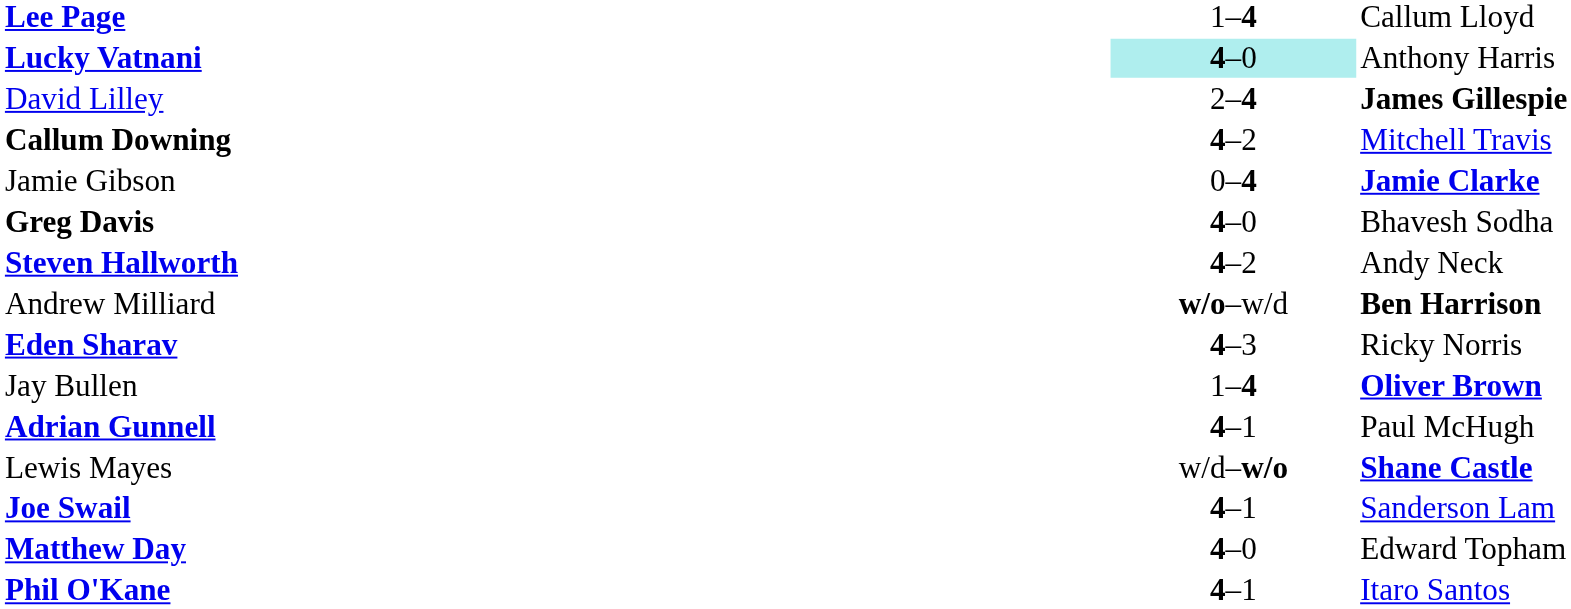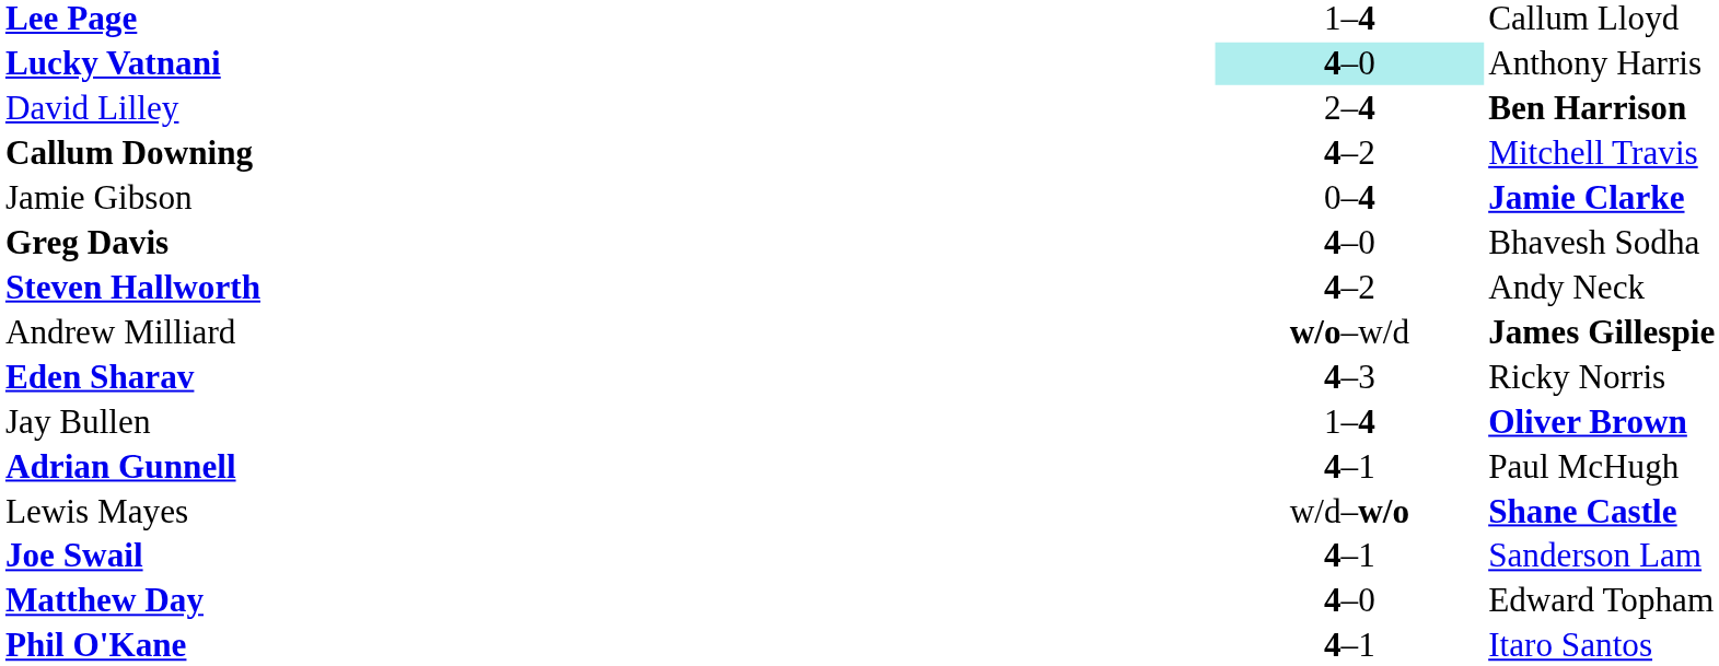David Lilley | column 3: James Gillespie -> Ben Harrison
Andrew Milliard | column 3: Ben Harrison -> James Gillespie
